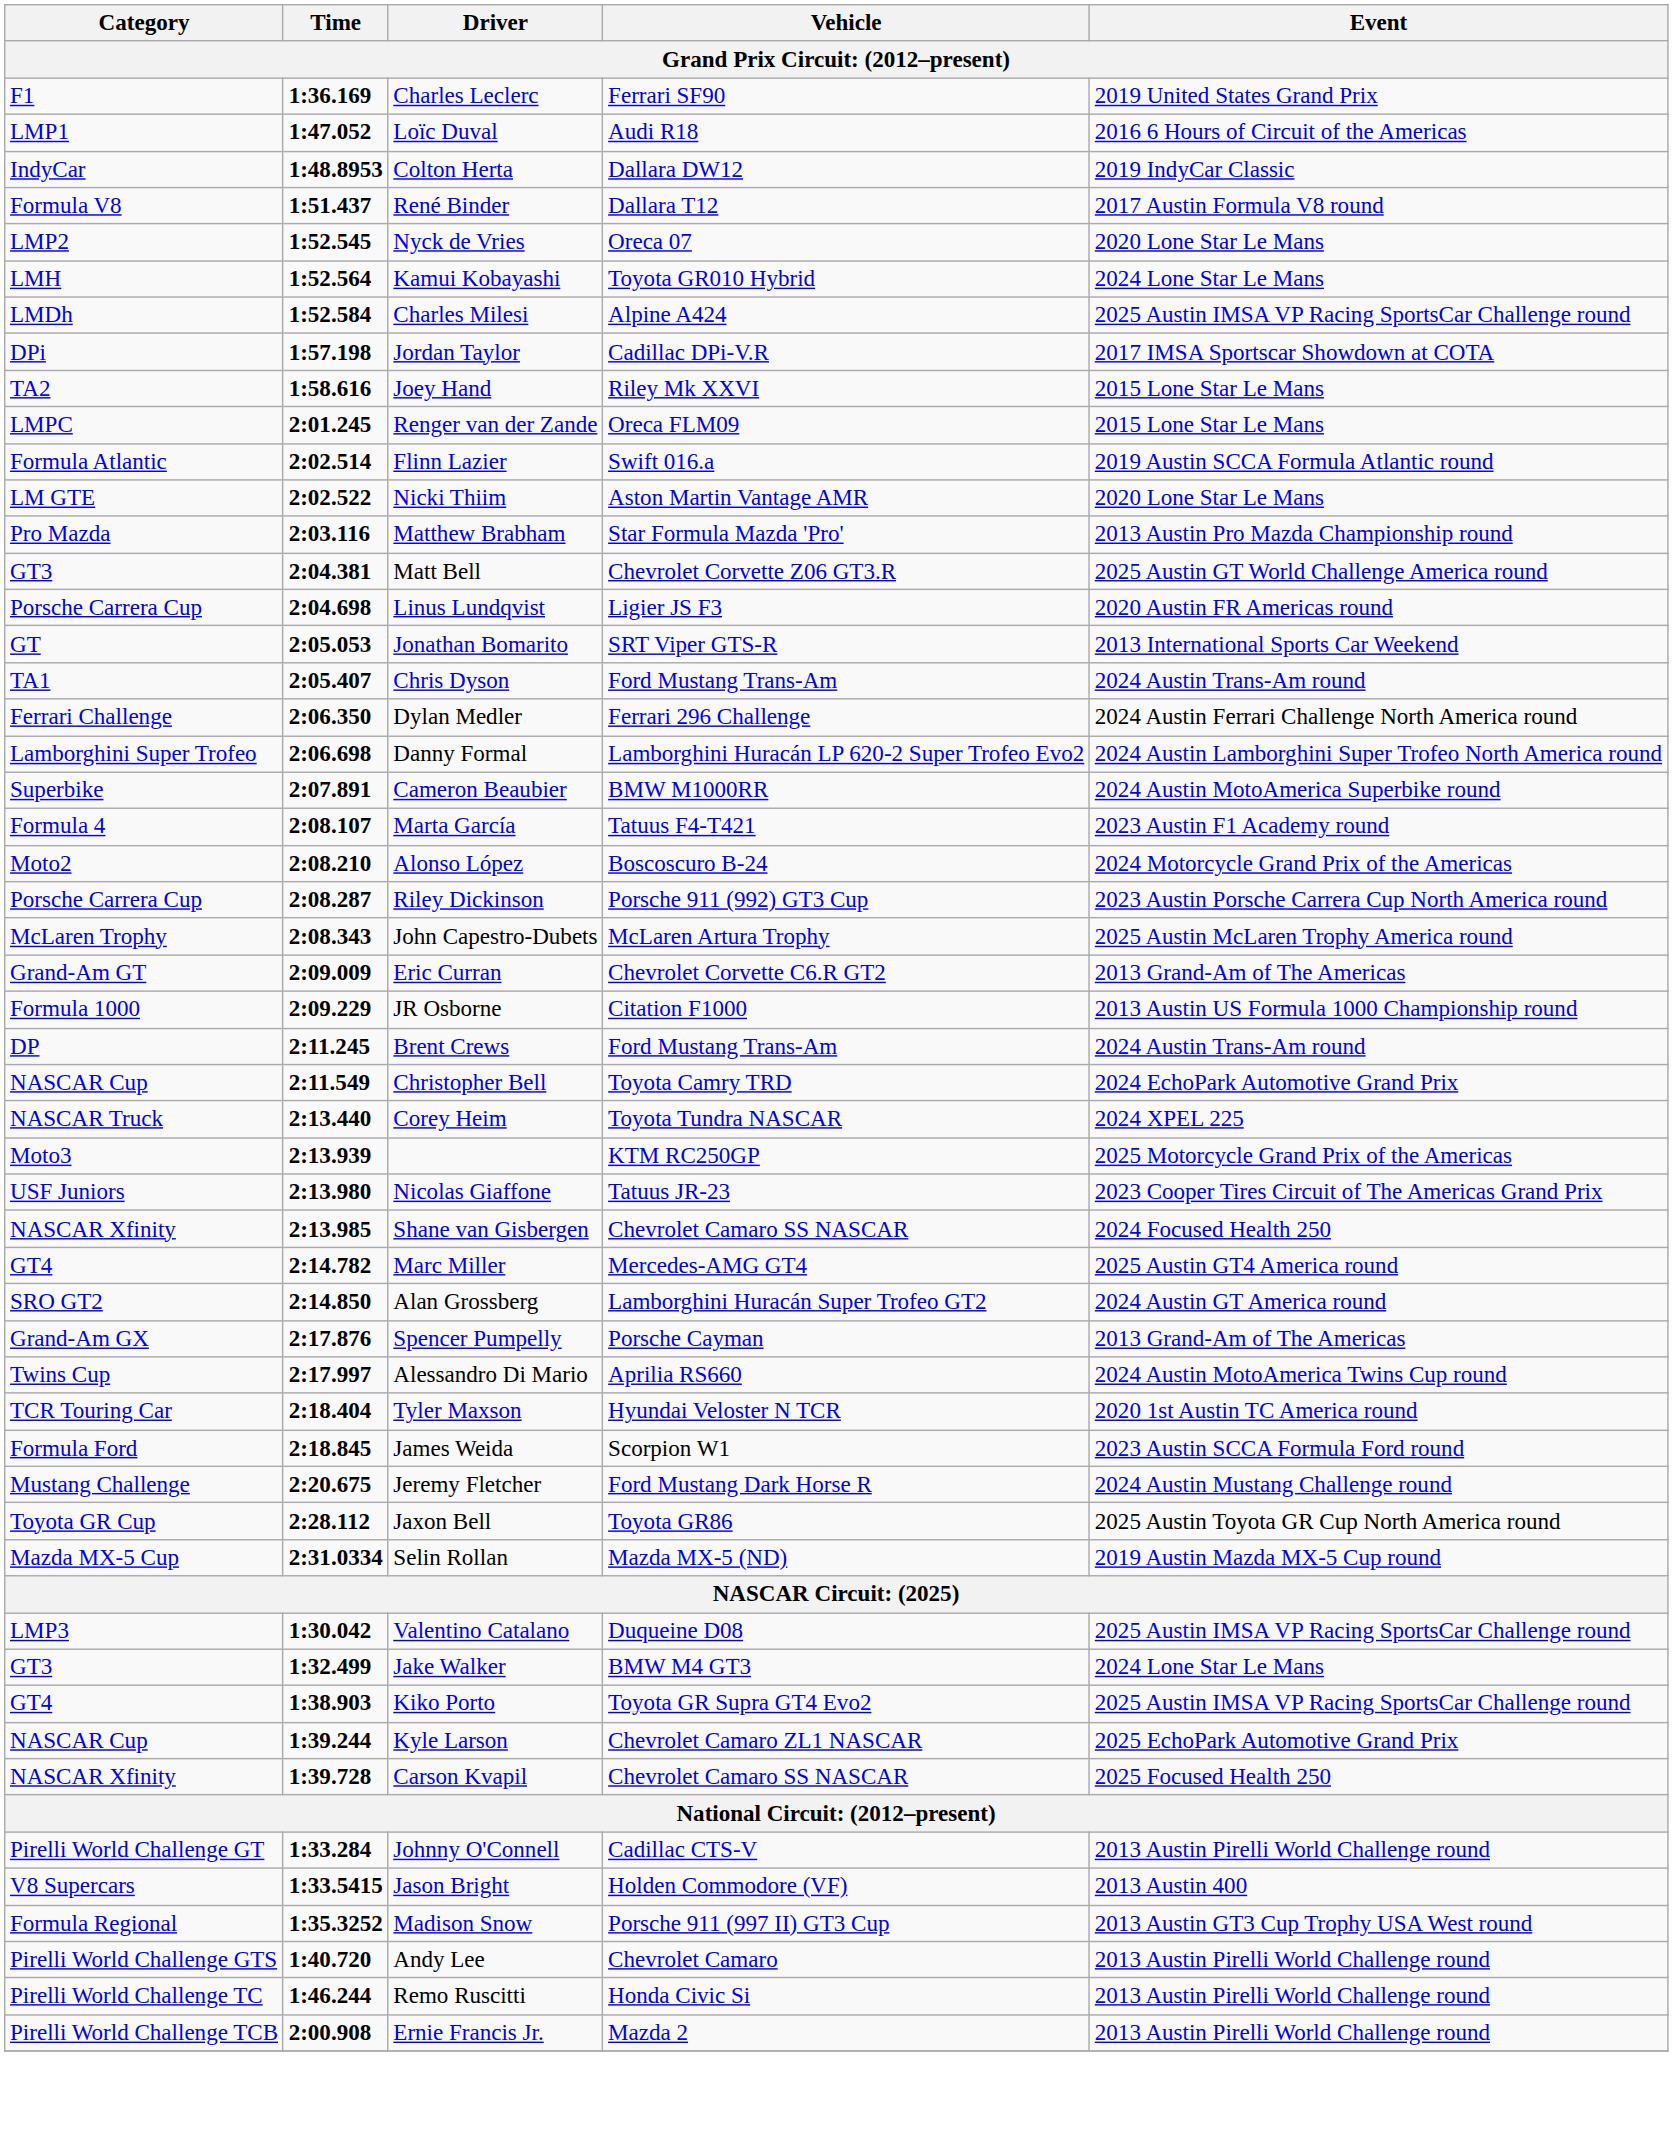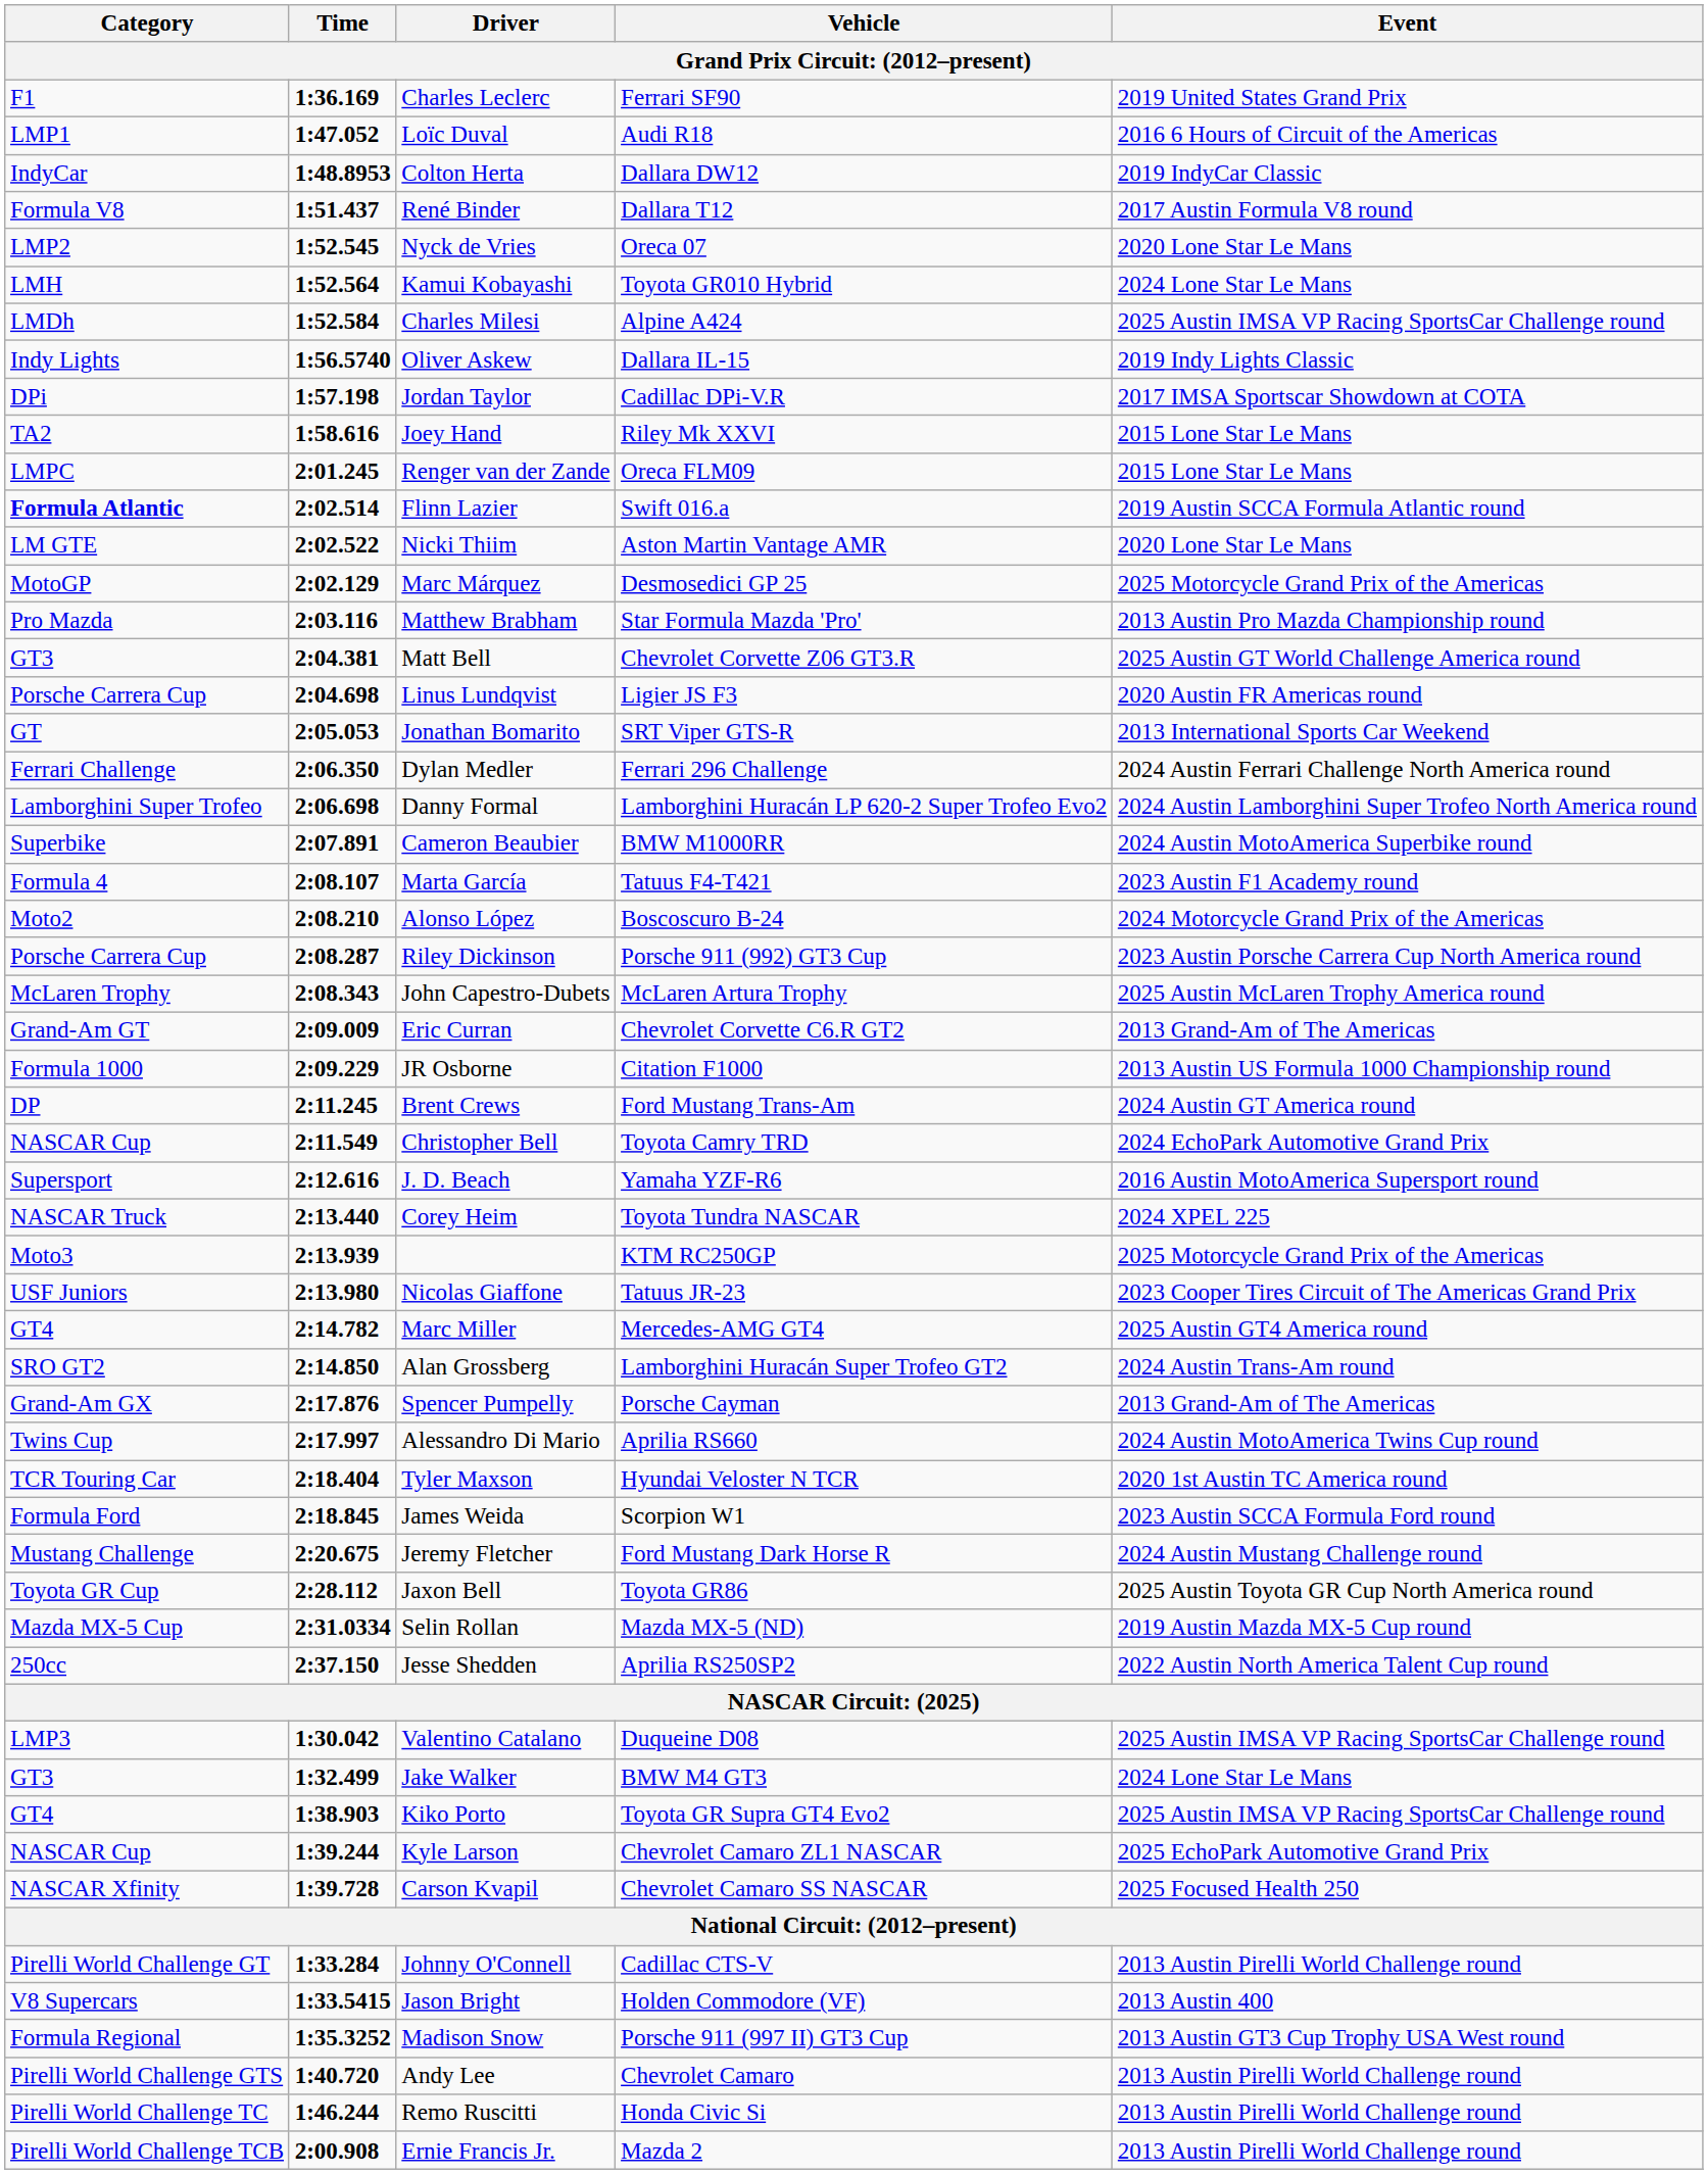+ row: Indy Lights | 1:56.5740 | Oliver Askew | Dallara IL-15 | 2019 Indy Lights Classic
Flinn Lazier | Category: normal -> bold
+ row: MotoGP | 2:02.129 | Marc Márquez | Desmosedici GP 25 | 2025 Motorcycle Grand Prix of the Americas
- row: TA1 | 2:05.407 | Chris Dyson | Ford Mustang Trans-Am | 2024 Austin Trans-Am round
Brent Crews | Event: 2024 Austin Trans-Am round -> 2024 Austin GT America round
+ row: Supersport | 2:12.616 | J. D. Beach | Yamaha YZF-R6 | 2016 Austin MotoAmerica Supersport round
- row: NASCAR Xfinity | 2:13.985 | Shane van Gisbergen | Chevrolet Camaro SS NASCAR | 2024 Focused Health 250
Alan Grossberg | Event: 2024 Austin GT America round -> 2024 Austin Trans-Am round
+ row: 250cc | 2:37.150 | Jesse Shedden | Aprilia RS250SP2 | 2022 Austin North America Talent Cup round
